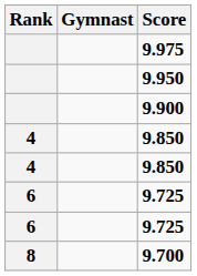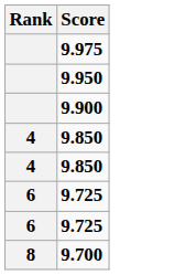- column: Gymnast
